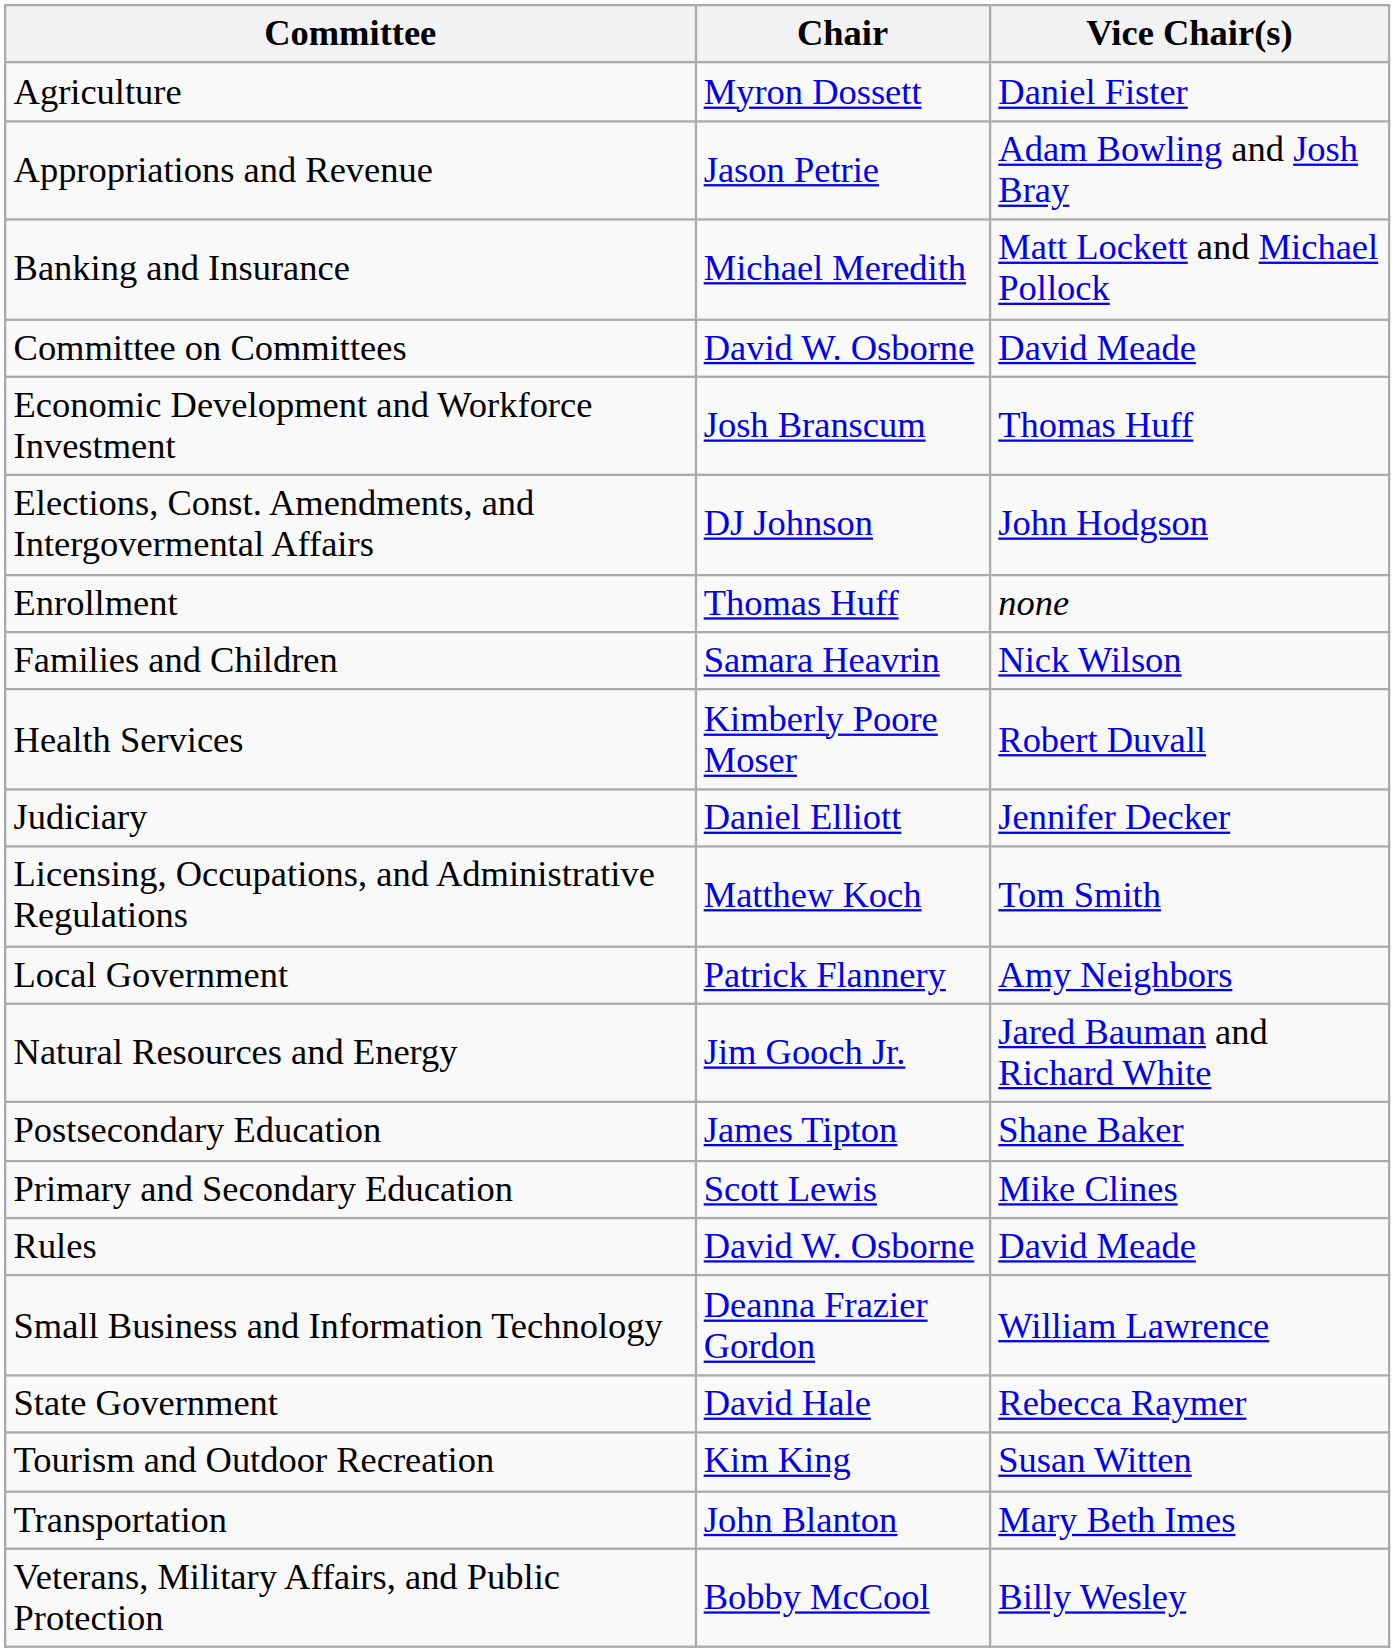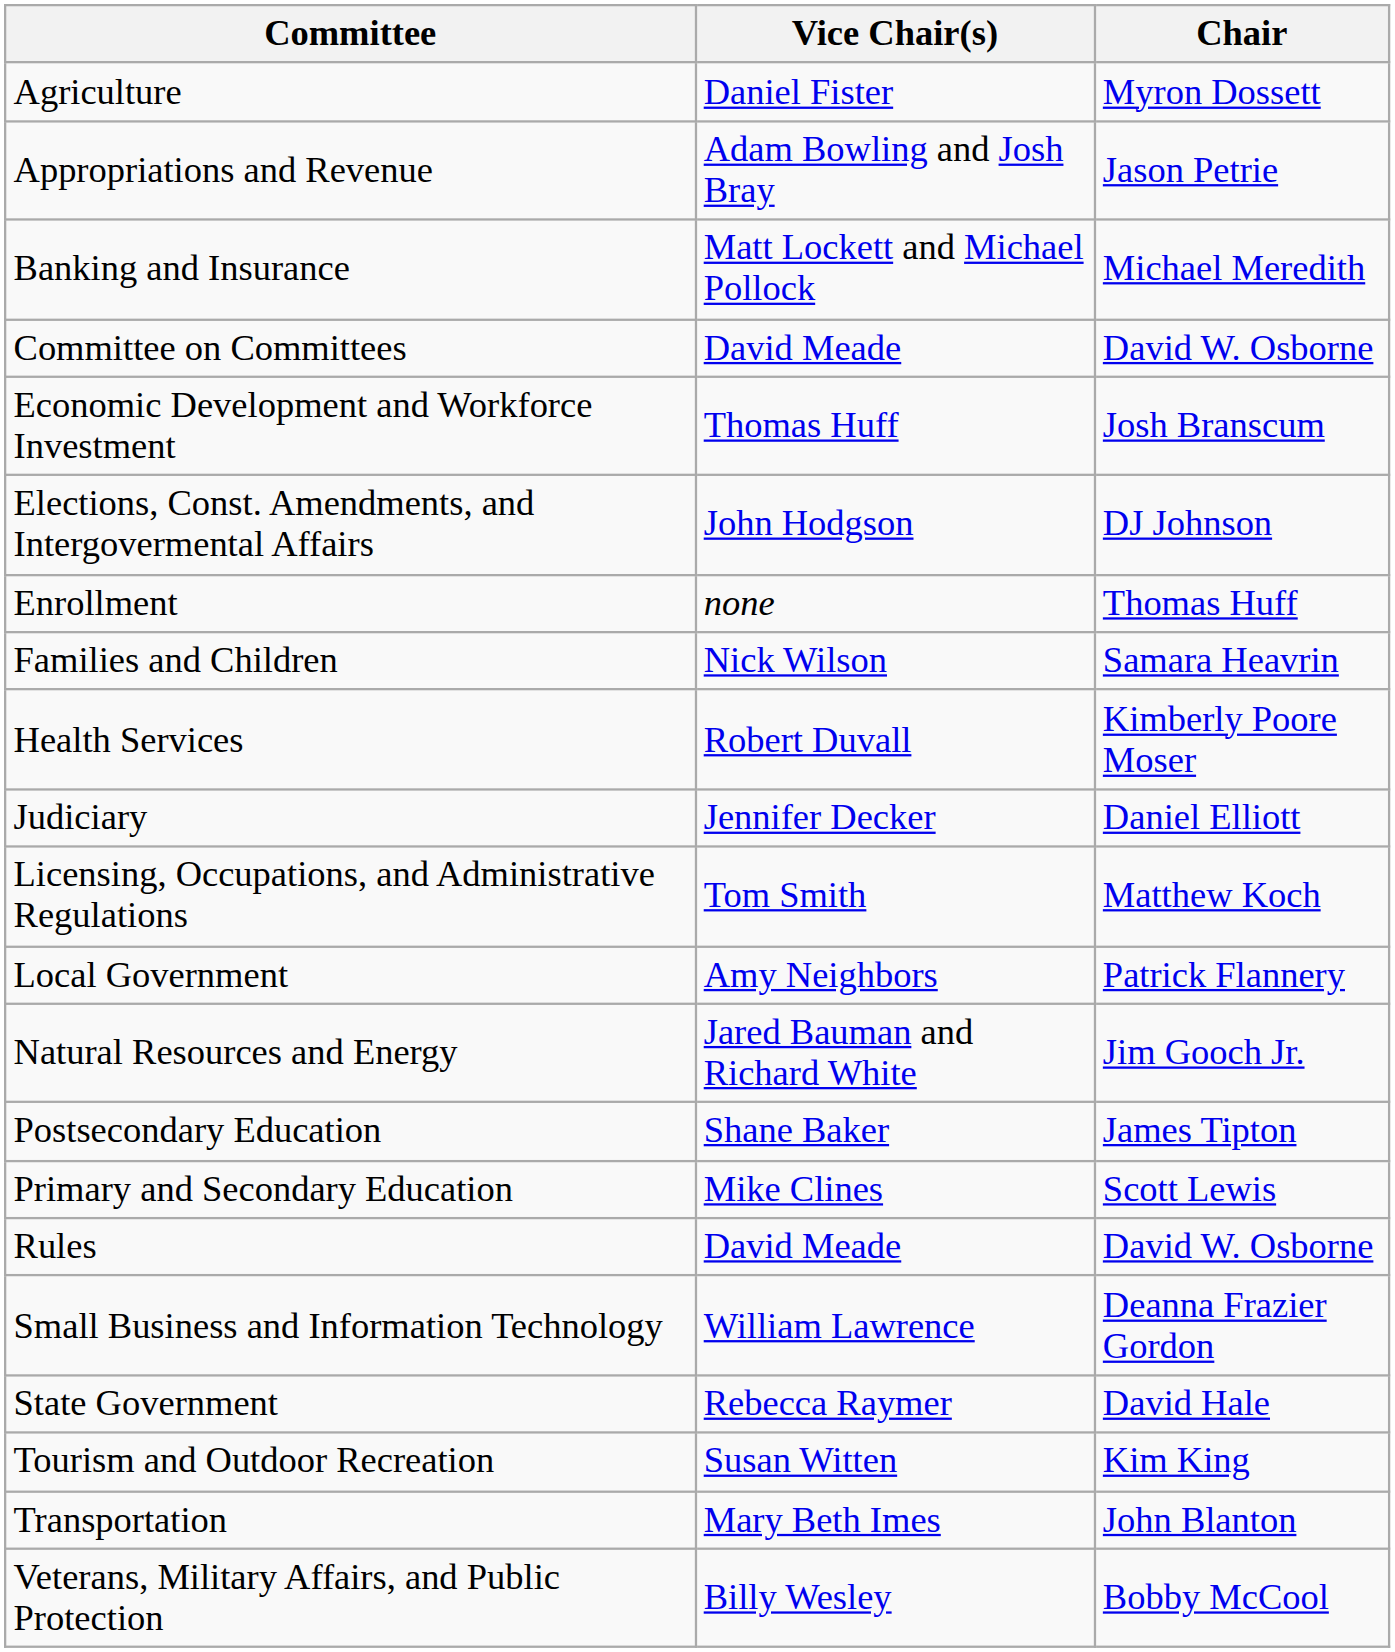columns swapped: Chair <-> Vice Chair(s)
